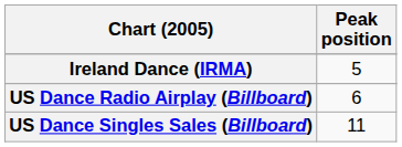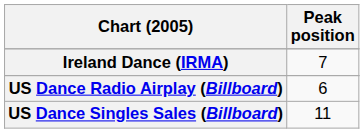Ireland Dance (IRMA) | Peak position: 5 -> 7
